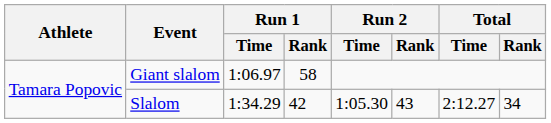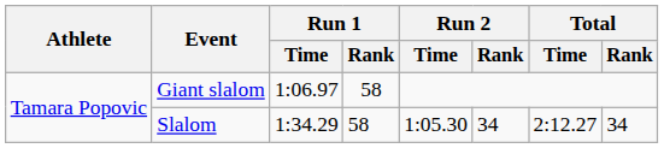Slalom | Run 1 / Rank: 42 -> 58
Slalom | Run 2 / Rank: 43 -> 34
